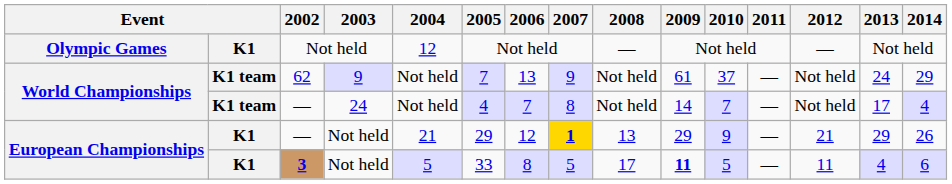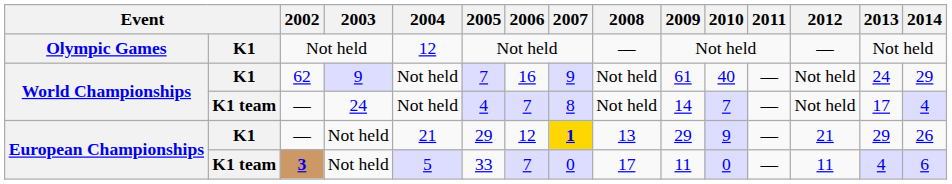62 | column 2: K1 team -> K1
62 | 2006: 13 -> 16
62 | 2010: 37 -> 40
3 | column 2: K1 -> K1 team
3 | 2006: 8 -> 7
3 | 2007: 5 -> 0
3 | 2009: bold -> normal
3 | 2010: 5 -> 0
